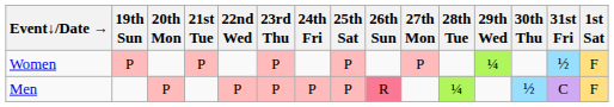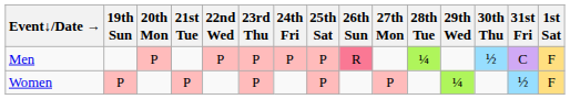rows swapped: Men <-> Women
